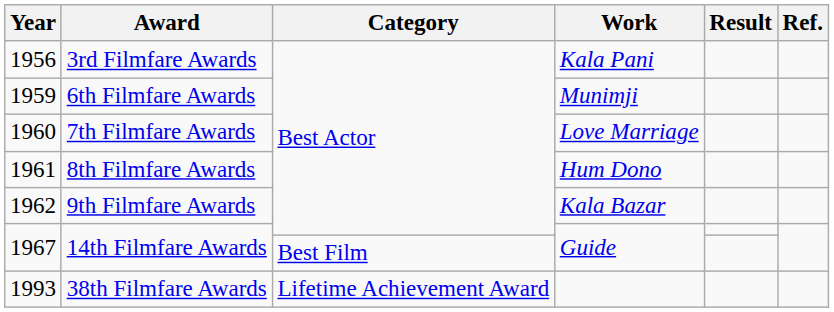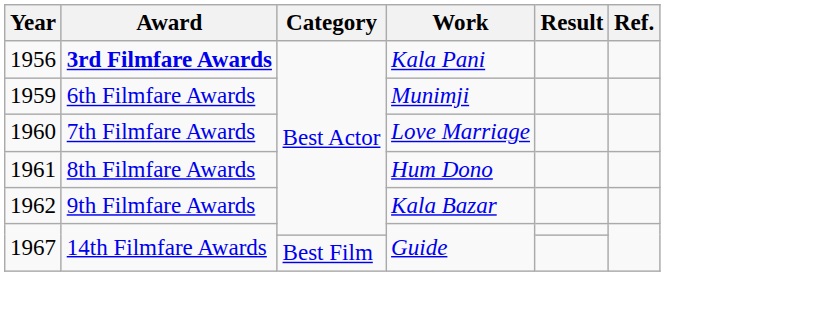1956 | Award: normal -> bold
- row: 1993 | 38th Filmfare Awards | Lifetime Achievement Award
